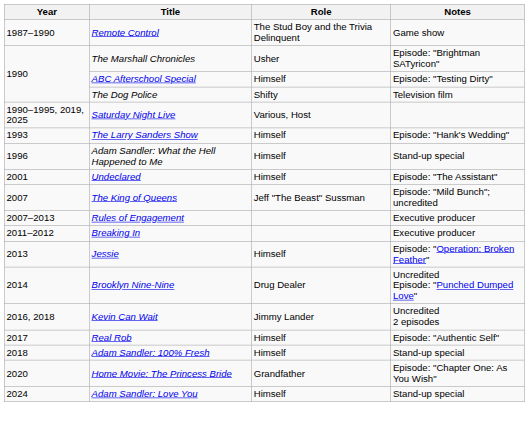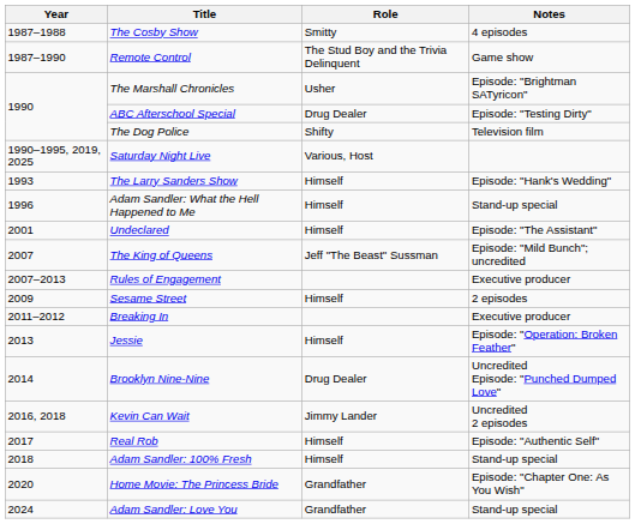+ row: 1987–1988 | The Cosby Show | Smitty | 4 episodes
ABC Afterschool Special | Role: Himself -> Drug Dealer
+ row: 2009 | Sesame Street | Himself | 2 episodes
Adam Sandler: Love You | Role: Himself -> Grandfather
